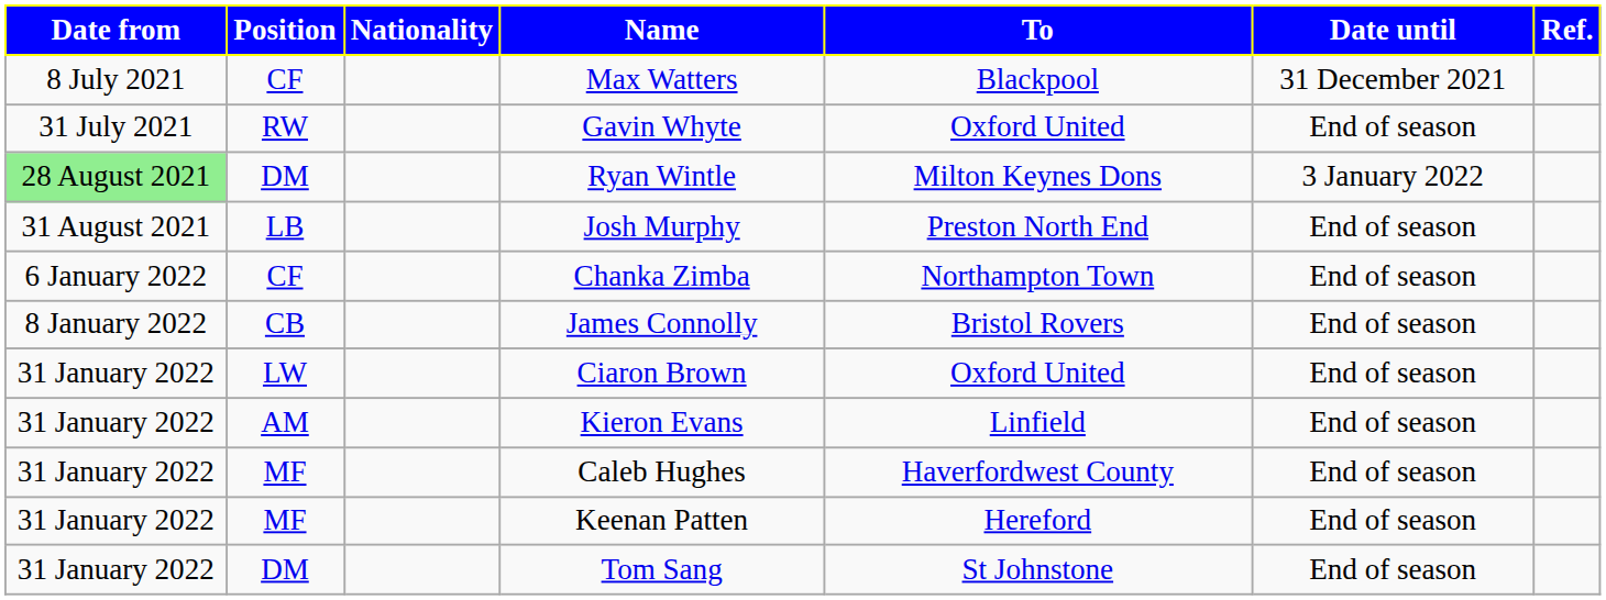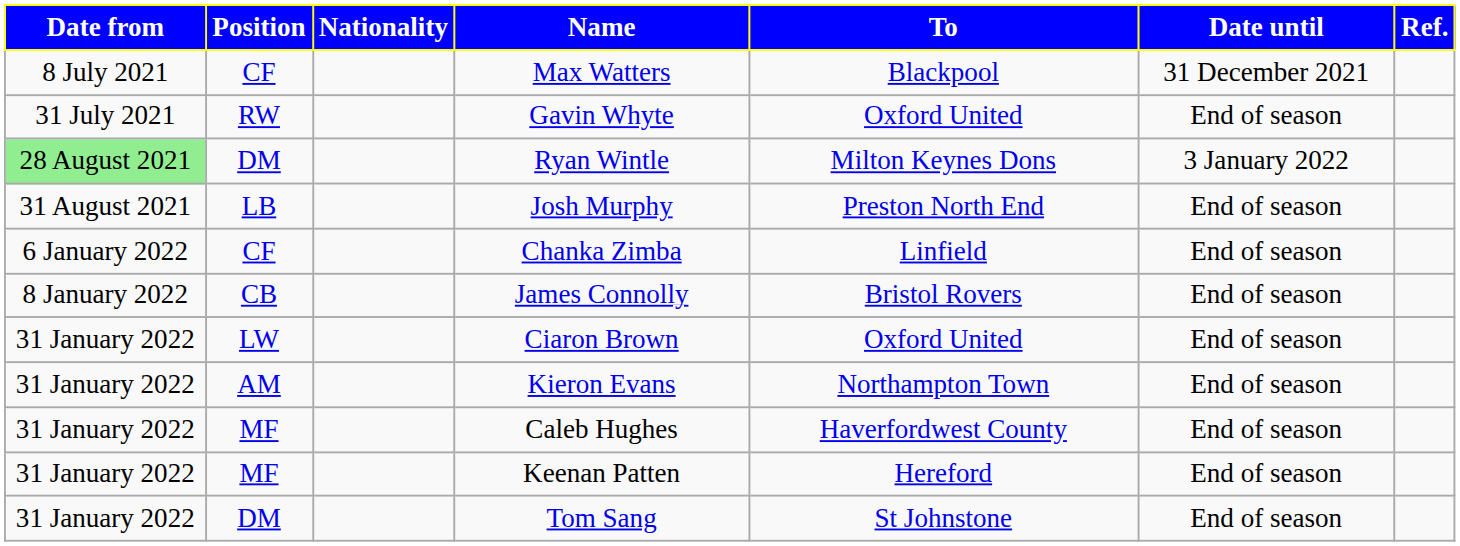Chanka Zimba | To: Northampton Town -> Linfield
Kieron Evans | To: Linfield -> Northampton Town
